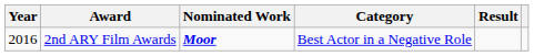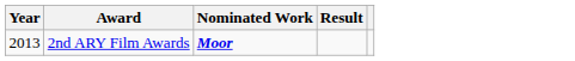- column: Category | Best Actor in a Negative Role
2nd ARY Film Awards | Year: 2016 -> 2013
